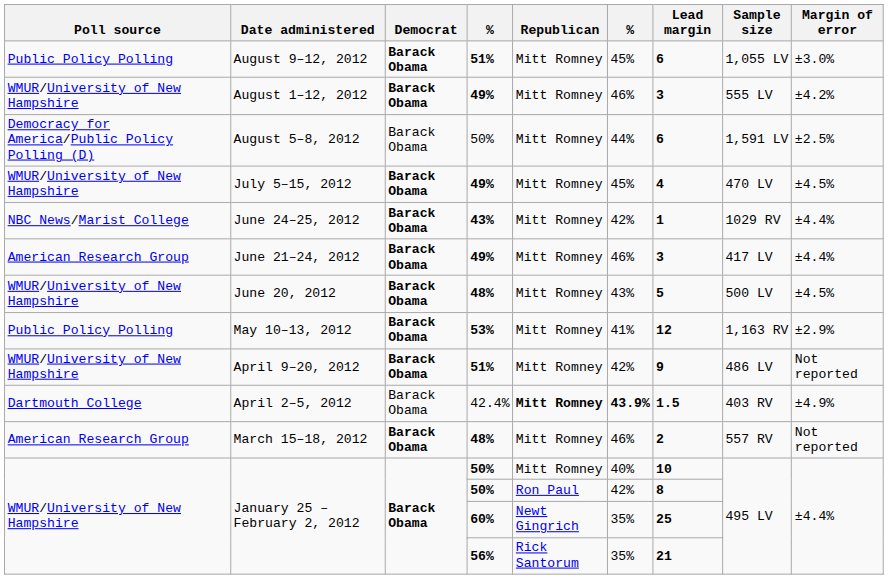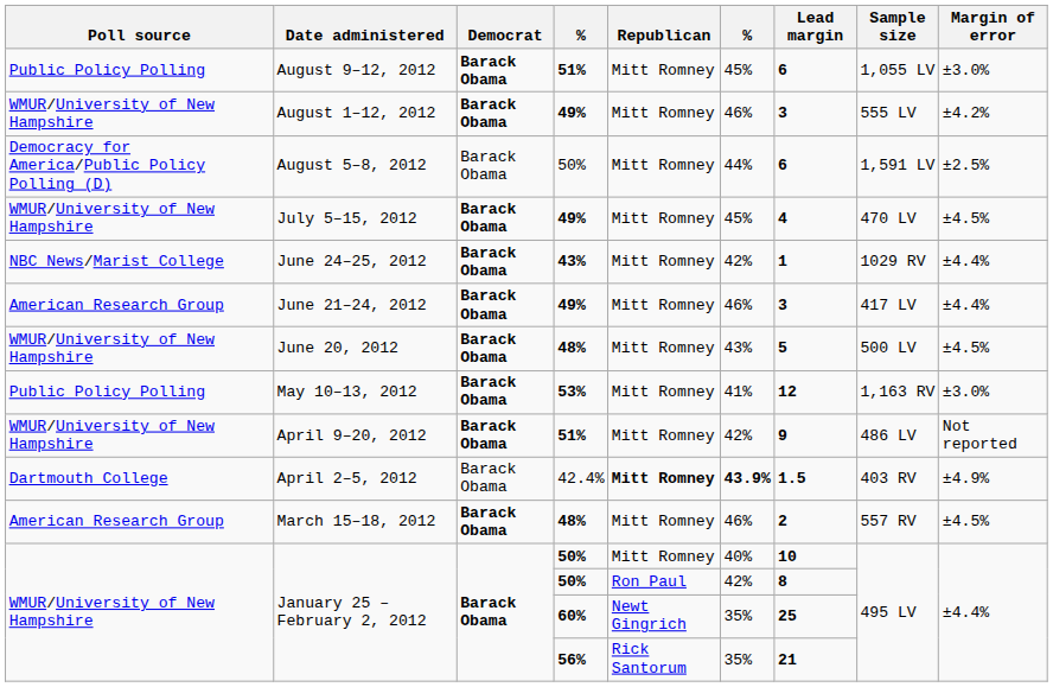May 10–13, 2012 | Margin of error: ±2.9% -> ±3.0%
March 15–18, 2012 | Margin of error: Not reported -> ±4.5%
